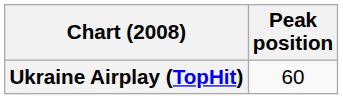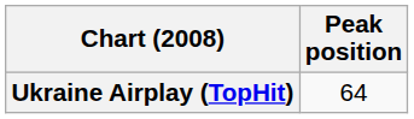Ukraine Airplay (TopHit) | Peak position: 60 -> 64
